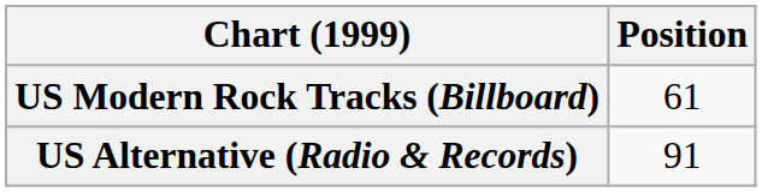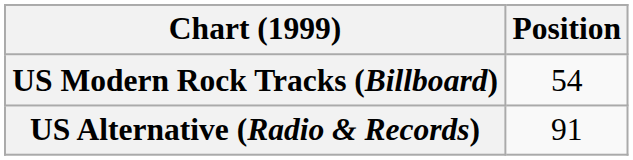US Modern Rock Tracks (Billboard) | Position: 61 -> 54
